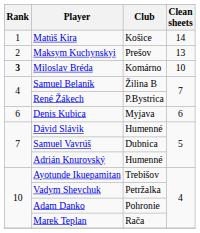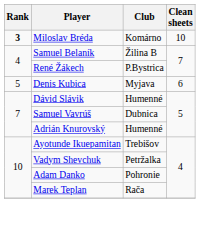- row: 1 | Matúš Kira | Košice | 14
- row: 2 | Maksym Kuchynskyi | Prešov | 13
Denis Kubica | Rank: 6 -> 5
